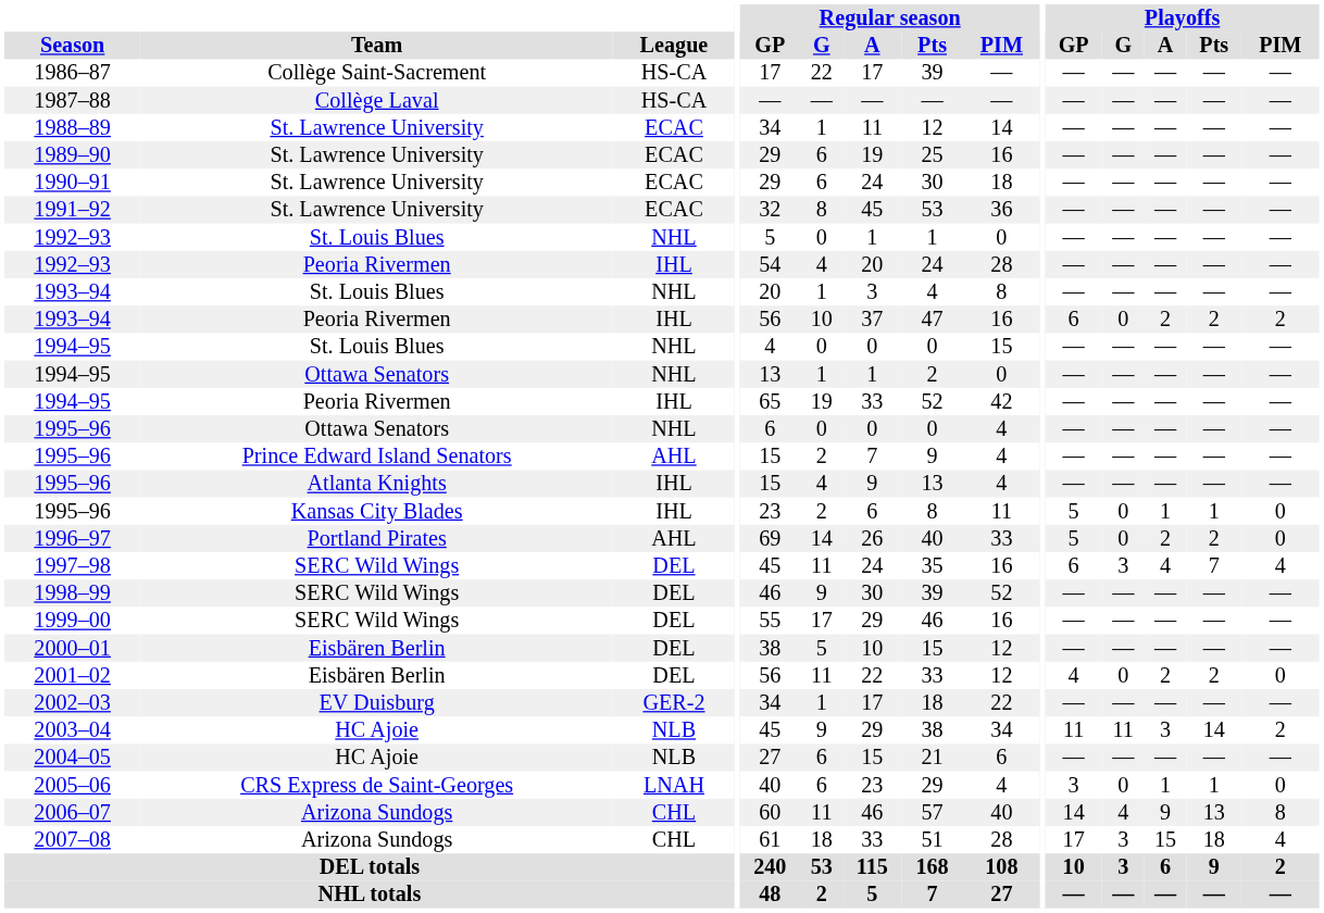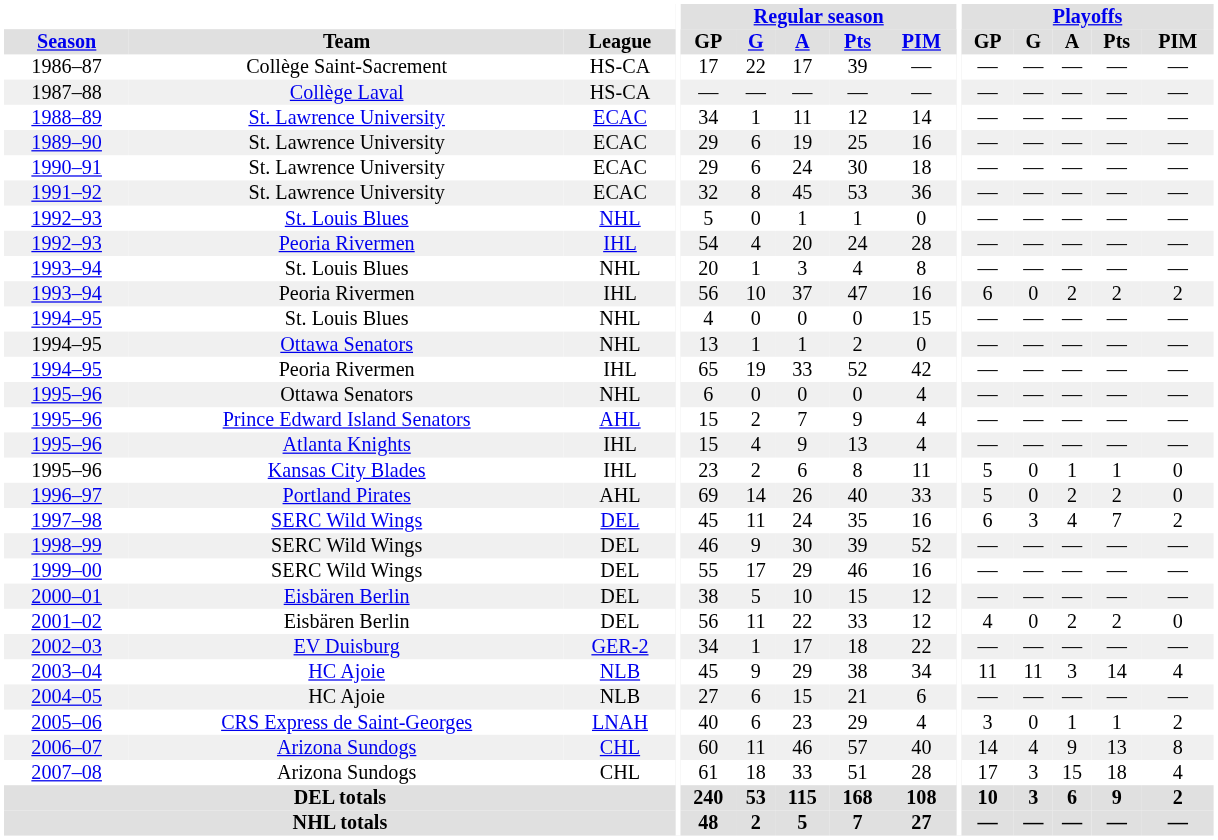1997–98 | Playoffs / PIM: 4 -> 2
2003–04 | Playoffs / PIM: 2 -> 4
2005–06 | Playoffs / PIM: 0 -> 2
